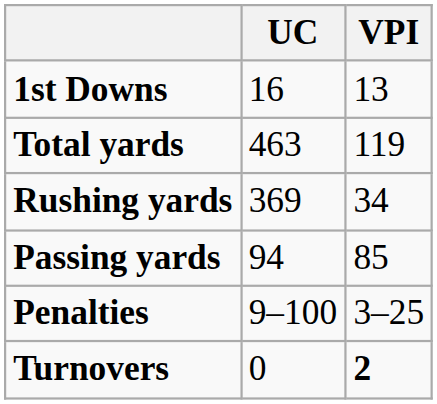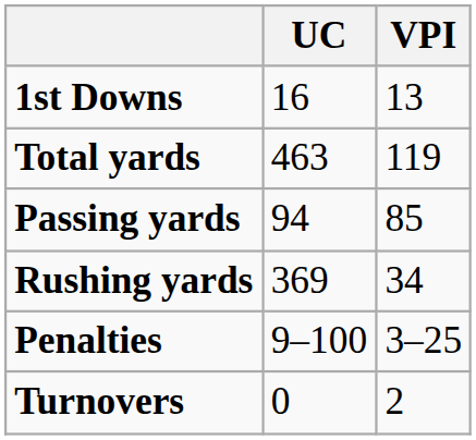rows swapped: Passing yards <-> Rushing yards
Turnovers | VPI: bold -> normal
